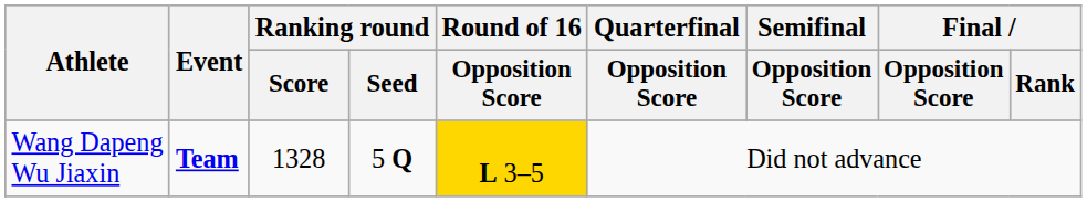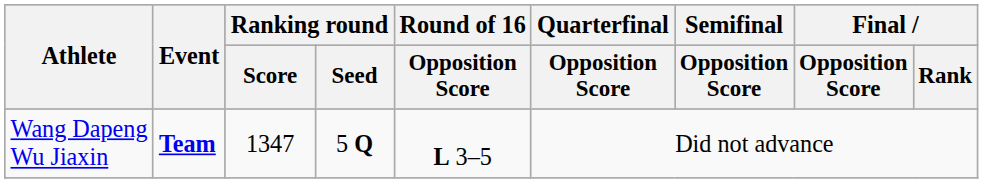Wang Dapeng Wu Jiaxin | Ranking round / Score: 1328 -> 1347
Wang Dapeng Wu Jiaxin | Round of 16 / Opposition Score: gold background -> no background
